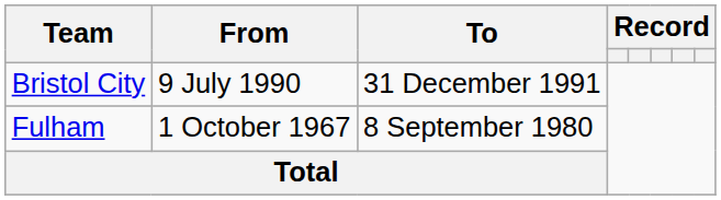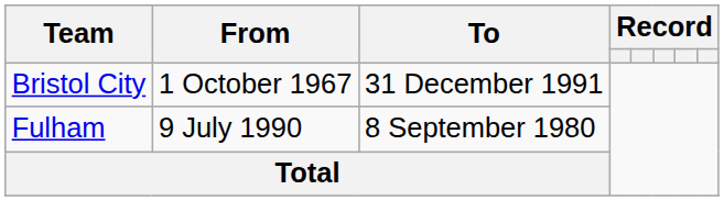Bristol City | From: 9 July 1990 -> 1 October 1967
Fulham | From: 1 October 1967 -> 9 July 1990
